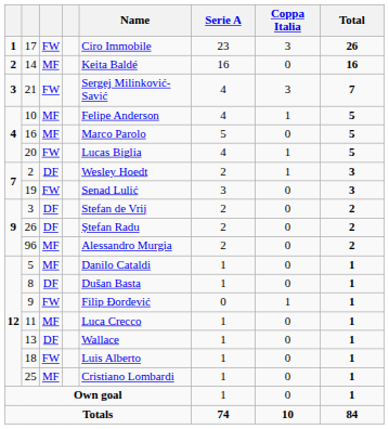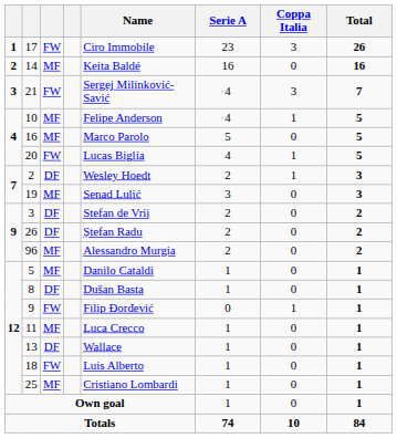19 | column 3: FW -> MF
